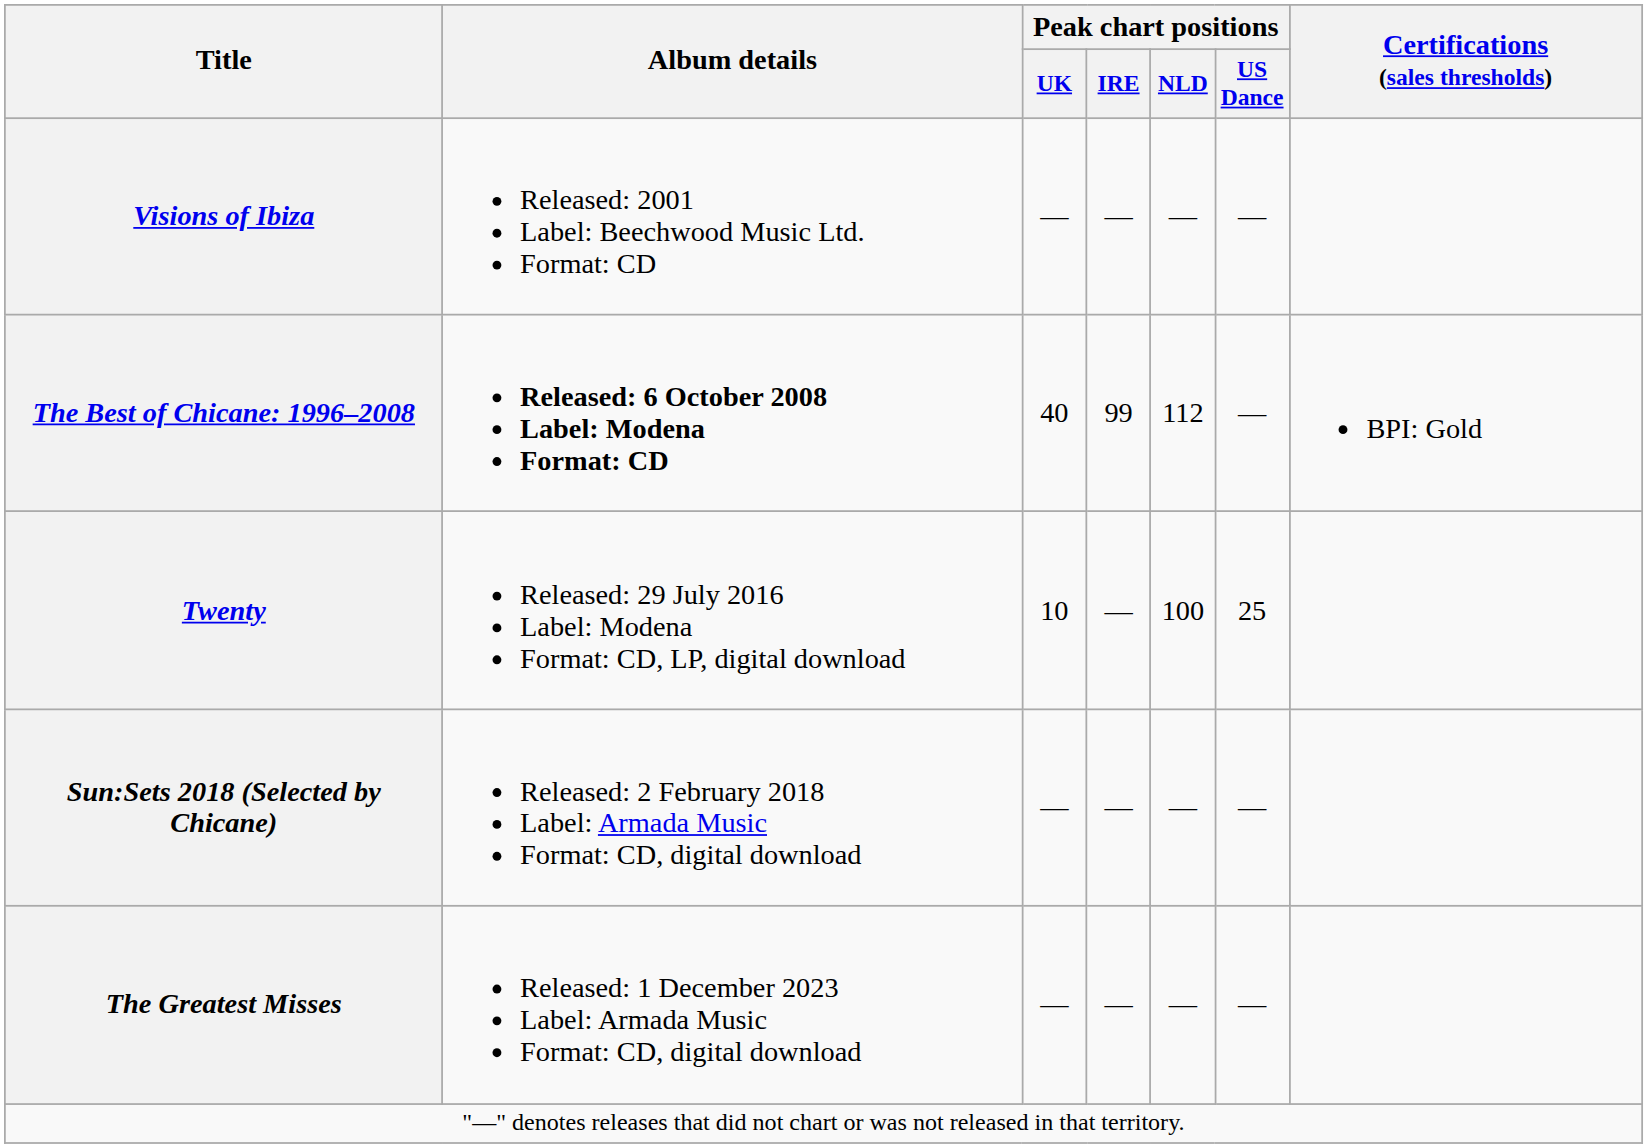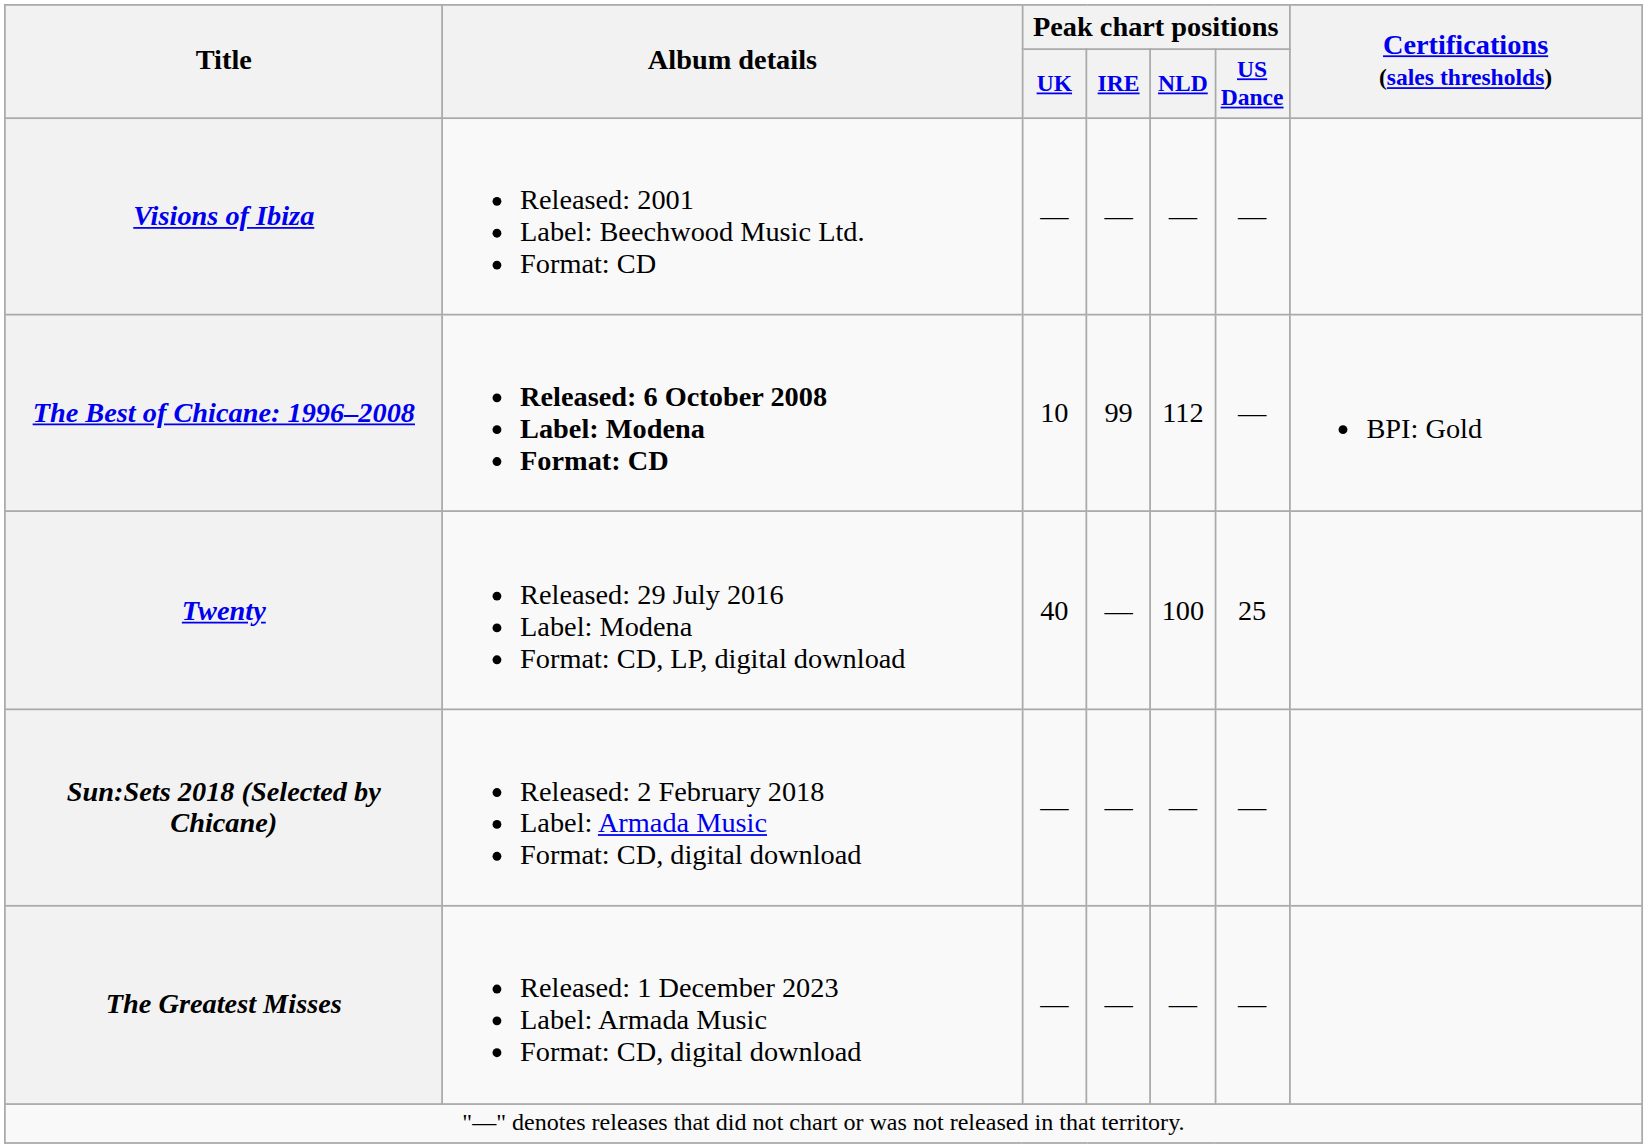The Best of Chicane: 1996–2008 | Peak chart positions / UK: 40 -> 10
Twenty | Peak chart positions / UK: 10 -> 40
